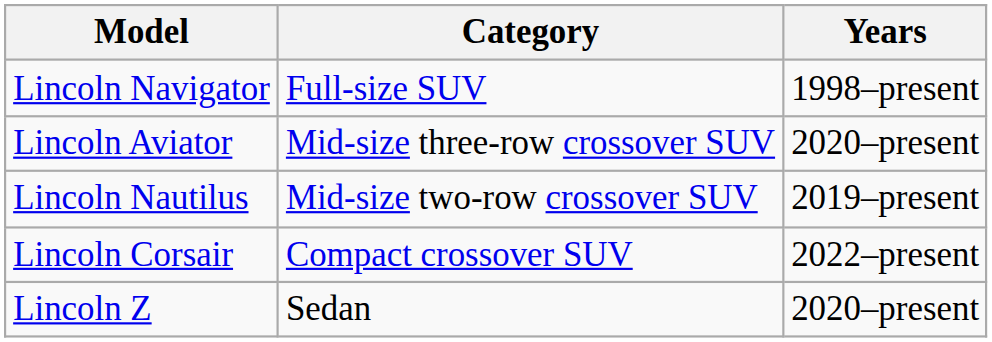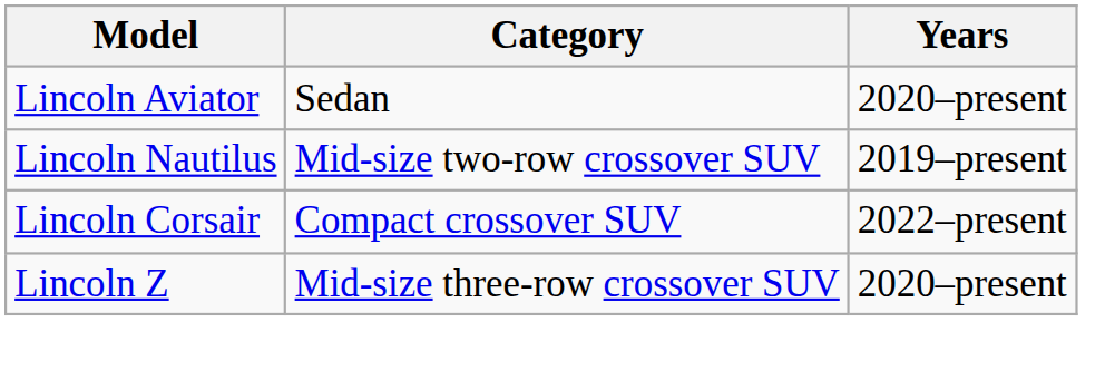- row: Lincoln Navigator | Full-size SUV | 1998–present
Lincoln Aviator | Category: Mid-size three-row crossover SUV -> Sedan
Lincoln Z | Category: Sedan -> Mid-size three-row crossover SUV
